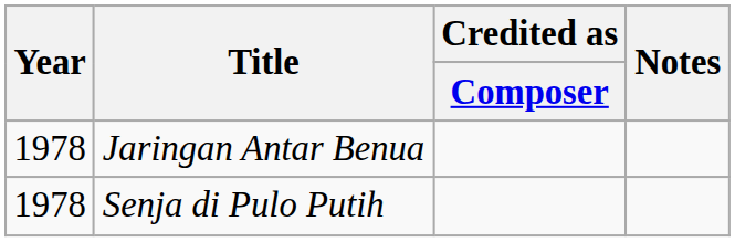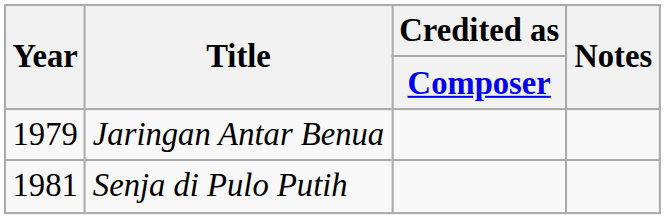Jaringan Antar Benua | Year: 1978 -> 1979
Senja di Pulo Putih | Year: 1978 -> 1981
